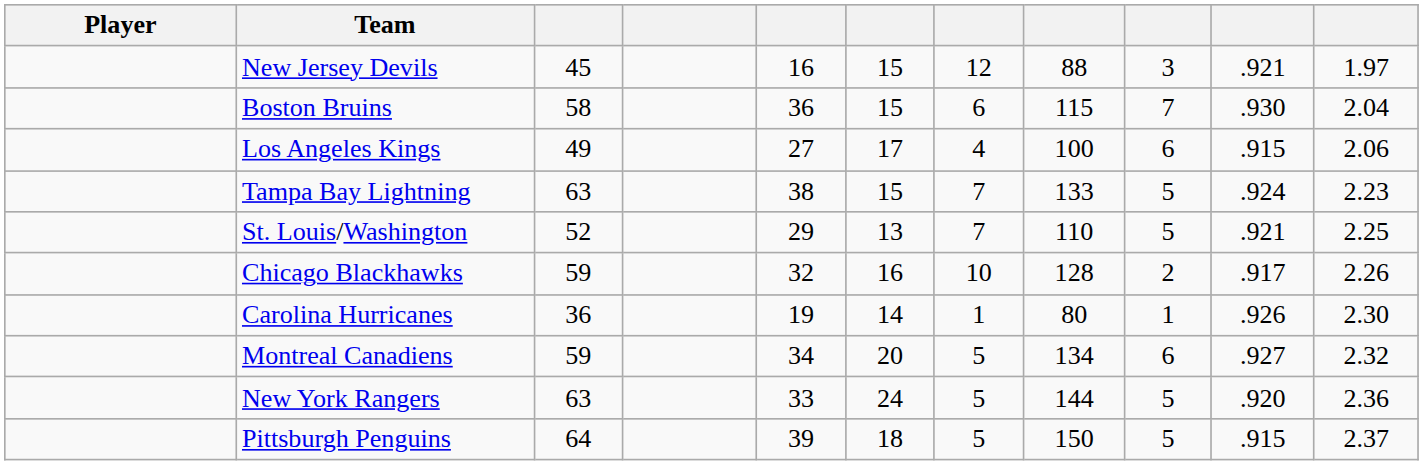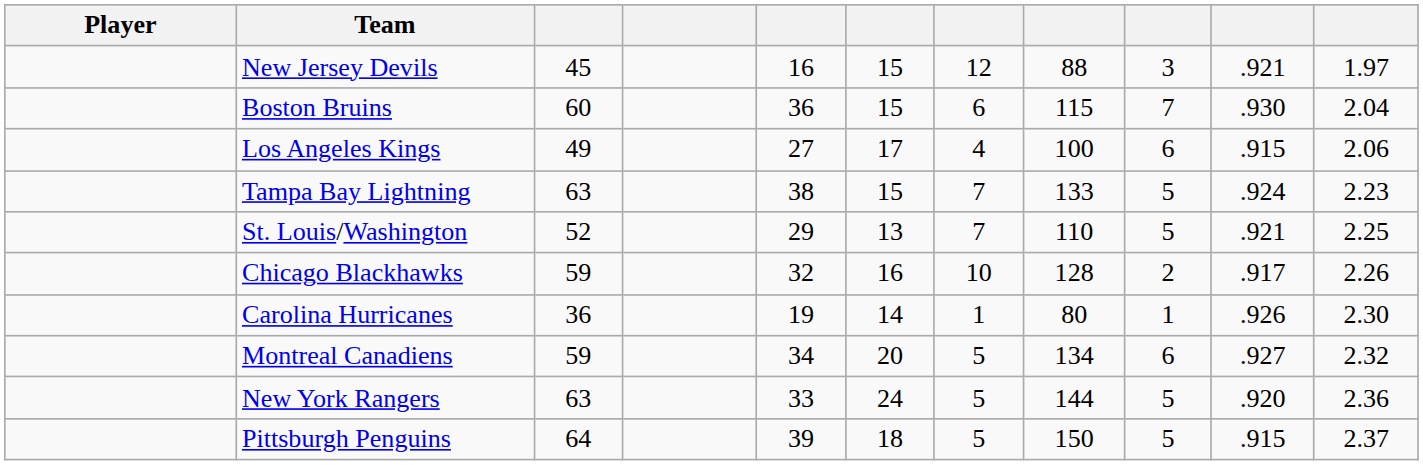Boston Bruins | column 3: 58 -> 60
